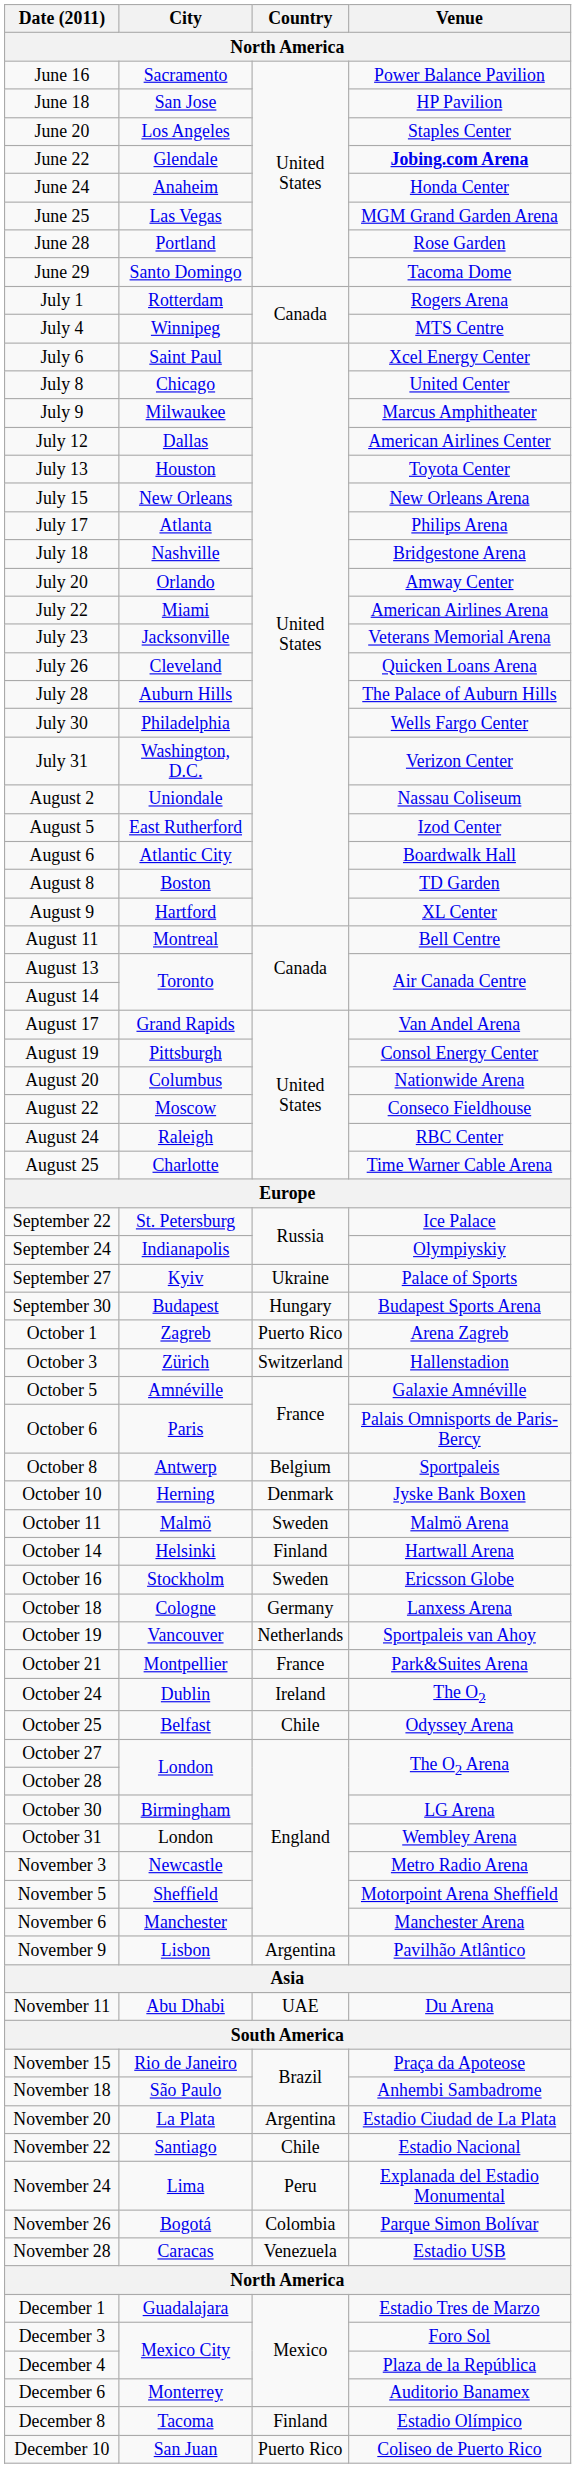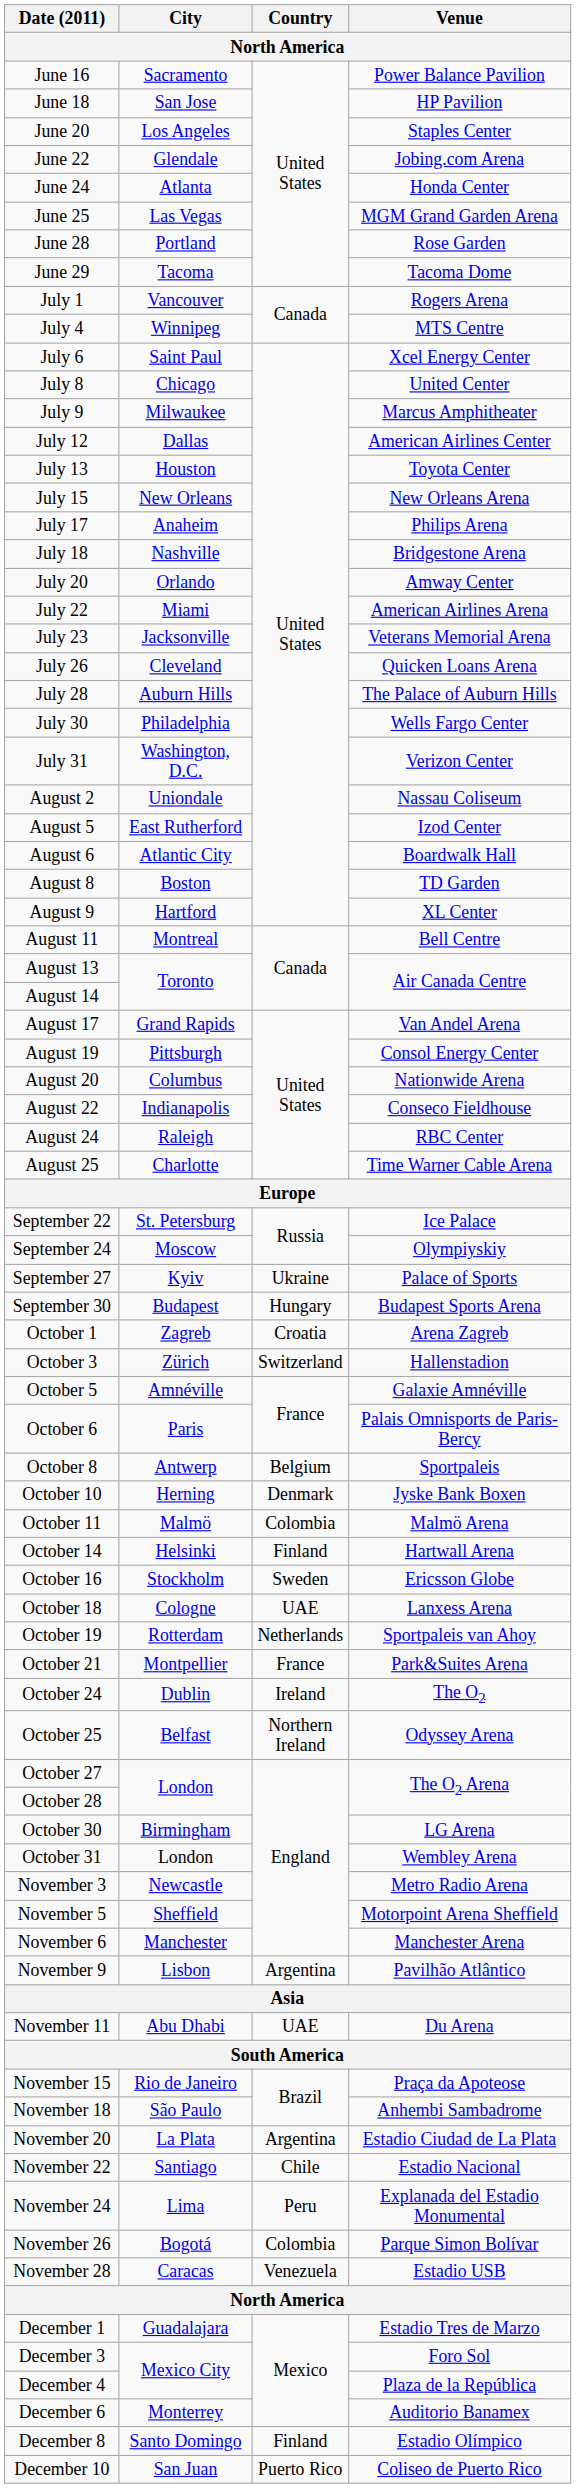June 22 | Venue: bold -> normal
June 24 | City: Anaheim -> Atlanta
June 29 | City: Santo Domingo -> Tacoma
July 1 | City: Rotterdam -> Vancouver
July 17 | City: Atlanta -> Anaheim
August 22 | City: Moscow -> Indianapolis
September 24 | City: Indianapolis -> Moscow
October 1 | Country: Puerto Rico -> Croatia
October 11 | Country: Sweden -> Colombia
October 18 | Country: Germany -> UAE
October 19 | City: Vancouver -> Rotterdam
October 25 | Country: Chile -> Northern Ireland
December 8 | City: Tacoma -> Santo Domingo
